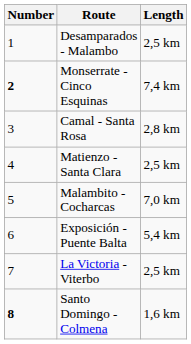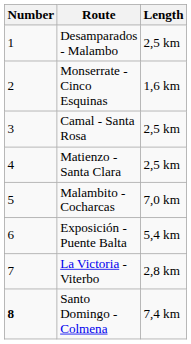Monserrate - Cinco Esquinas | Number: bold -> normal
Monserrate - Cinco Esquinas | Length: 7,4 km -> 1,6 km
Camal - Santa Rosa | Length: 2,8 km -> 2,5 km
La Victoria - Viterbo | Length: 2,5 km -> 2,8 km
Santo Domingo - Colmena | Length: 1,6 km -> 7,4 km
